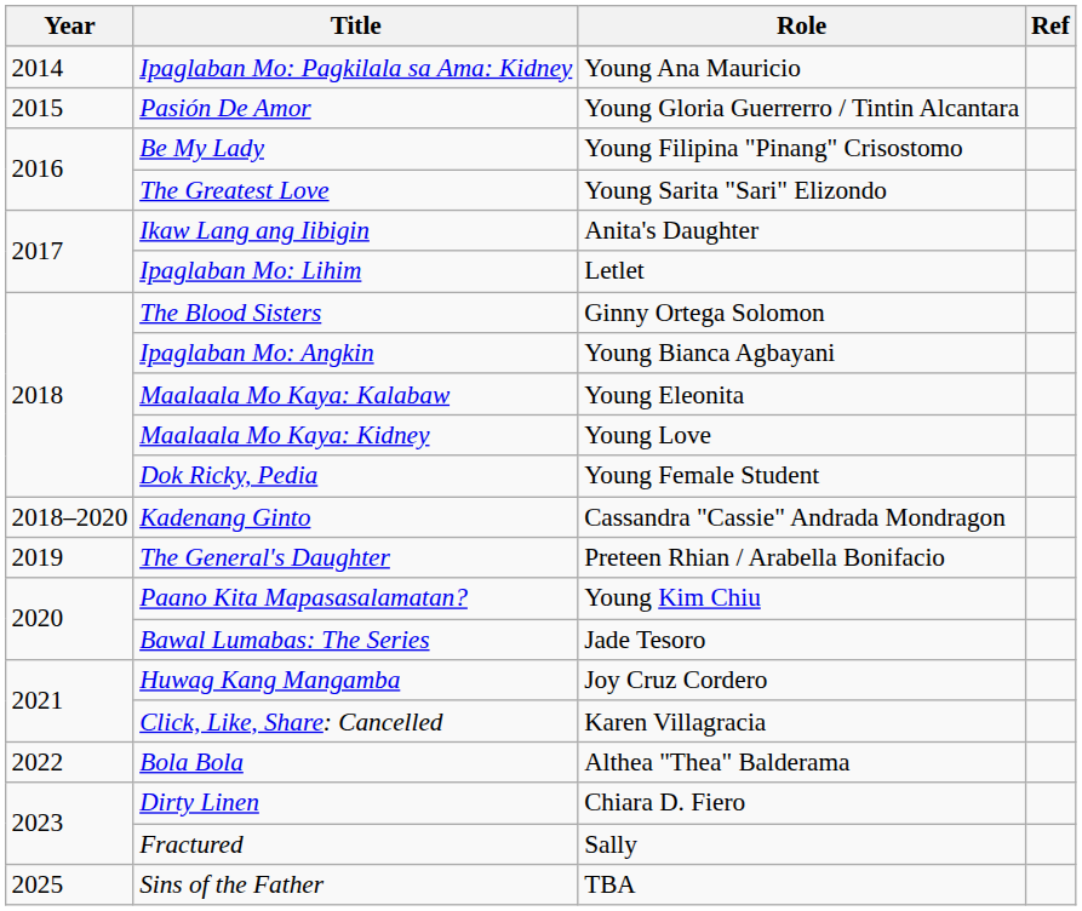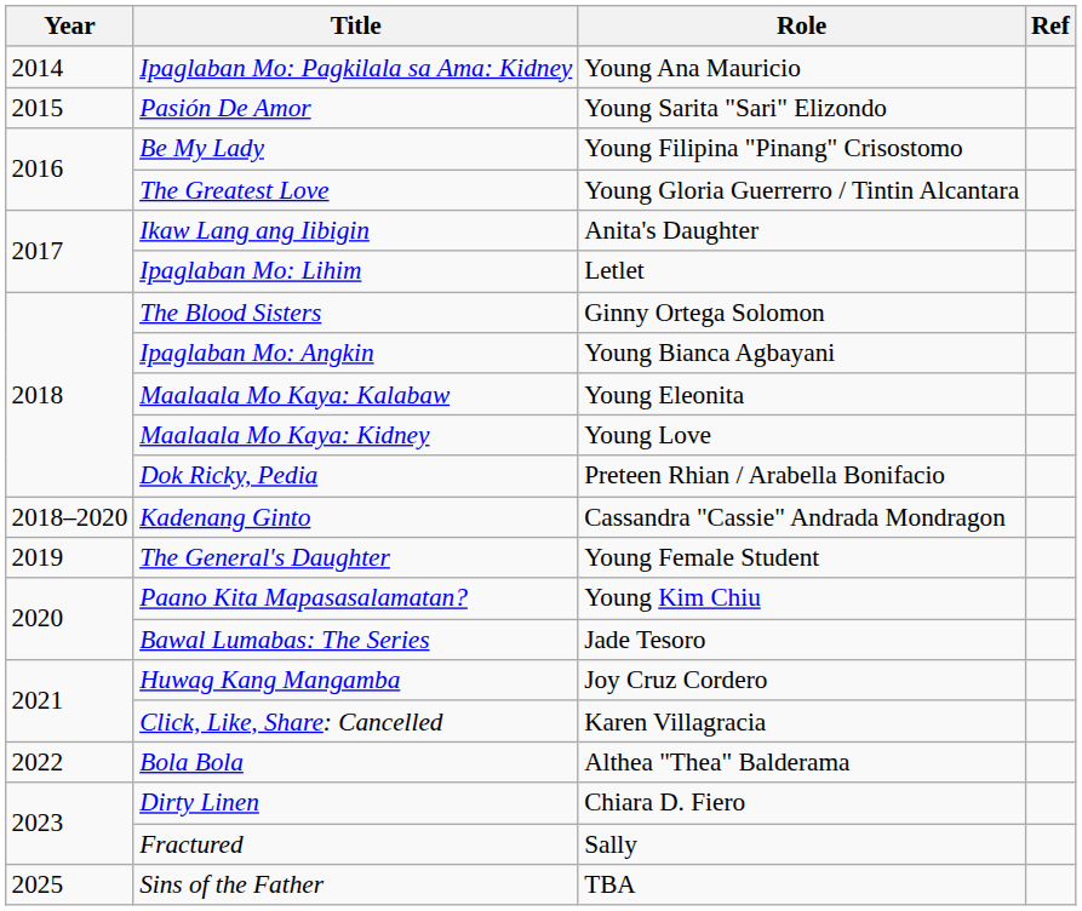Pasión De Amor | Role: Young Gloria Guerrerro / Tintin Alcantara -> Young Sarita "Sari" Elizondo
The Greatest Love | Role: Young Sarita "Sari" Elizondo -> Young Gloria Guerrerro / Tintin Alcantara
Dok Ricky, Pedia | Role: Young Female Student -> Preteen Rhian / Arabella Bonifacio
The General's Daughter | Role: Preteen Rhian / Arabella Bonifacio -> Young Female Student
